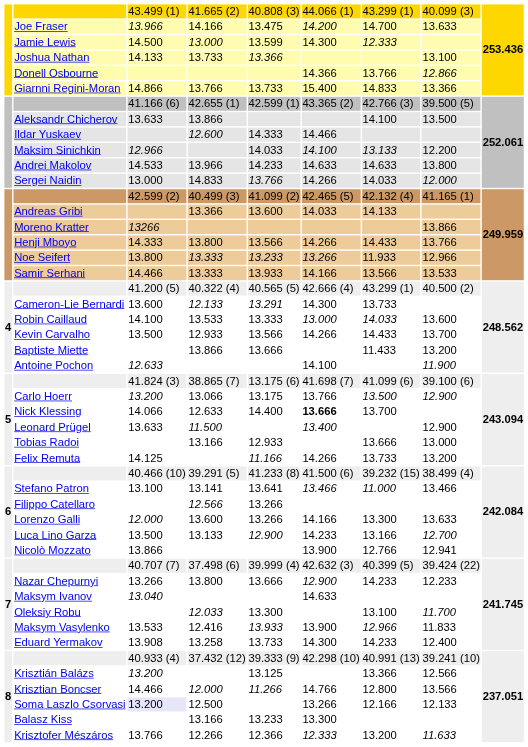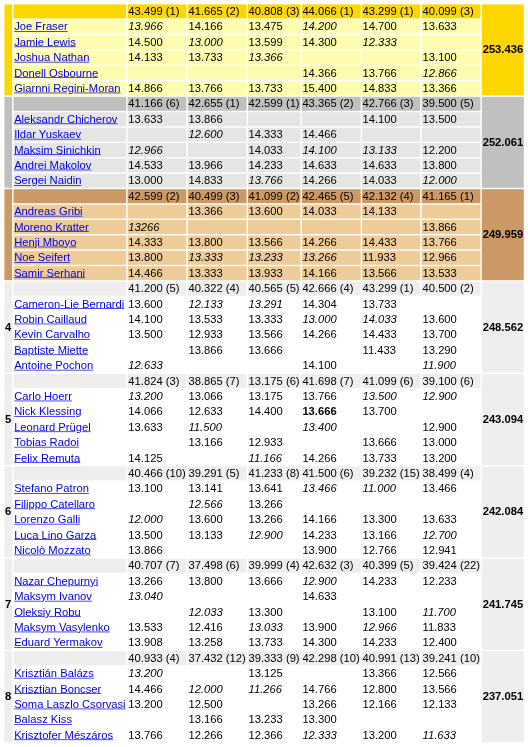Cameron-Lie Bernardi | column 6: 14.300 -> 14.304
Baptiste Miette | column 8: 13.200 -> 13.290
Maksym Vasylenko | column 5: 13.933 -> 13.033
Soma Laszlo Csorvasi | column 3: lavender background -> no background
